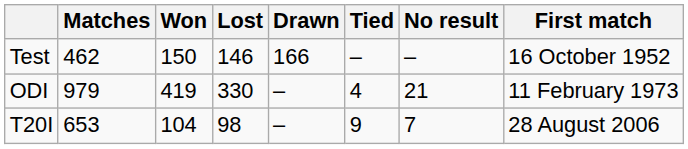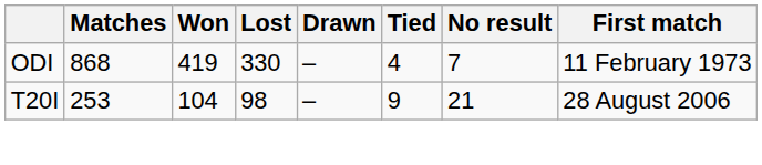- row: Test | 462 | 150 | 146 | 166 | – | – | 16 October 1952
ODI | Matches: 979 -> 868
ODI | No result: 21 -> 7
T20I | Matches: 653 -> 253
T20I | No result: 7 -> 21
